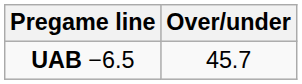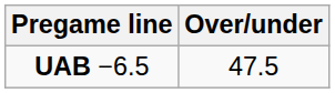UAB −6.5 | Over/under: 45.7 -> 47.5
